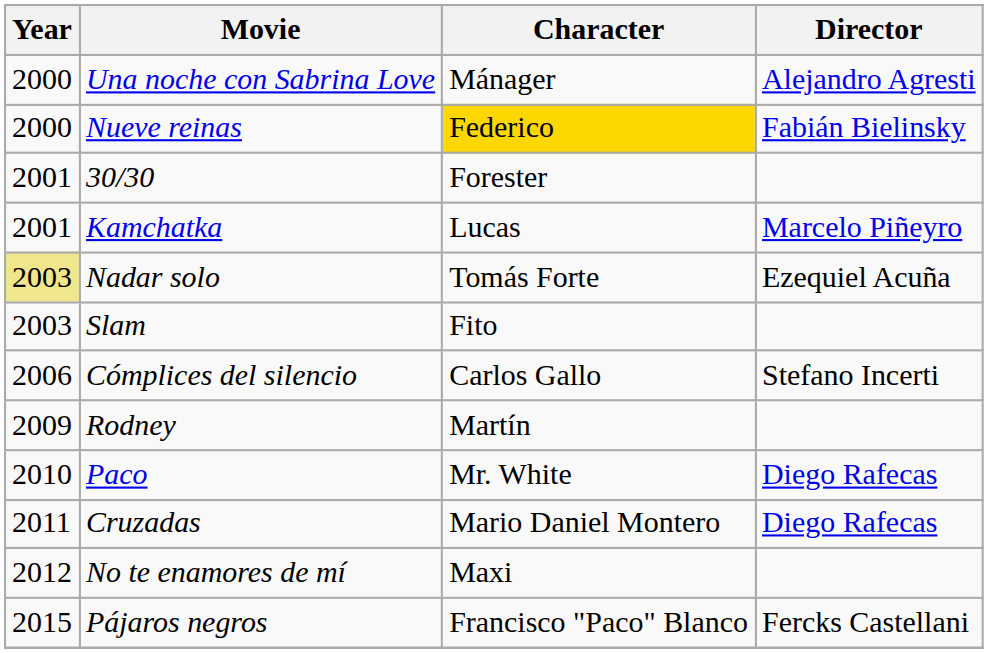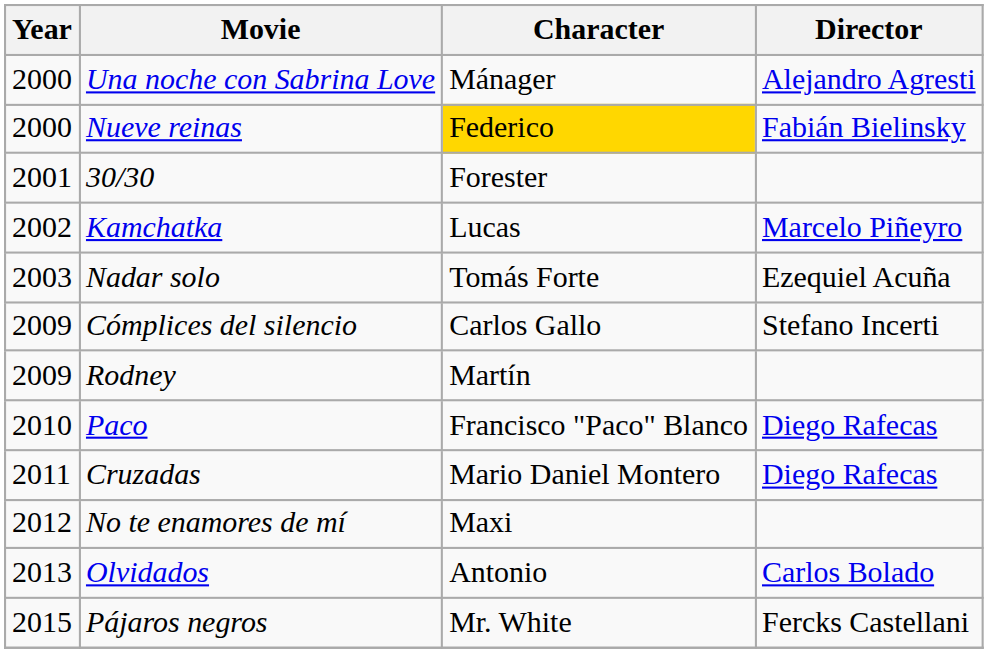Kamchatka | Year: 2001 -> 2002
Nadar solo | Year: khaki background -> no background
- row: 2003 | Slam | Fito
Cómplices del silencio | Year: 2006 -> 2009
Paco | Character: Mr. White -> Francisco "Paco" Blanco
+ row: 2013 | Olvidados | Antonio | Carlos Bolado
Pájaros negros | Character: Francisco "Paco" Blanco -> Mr. White
